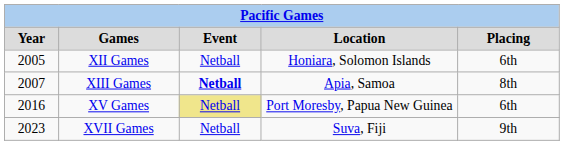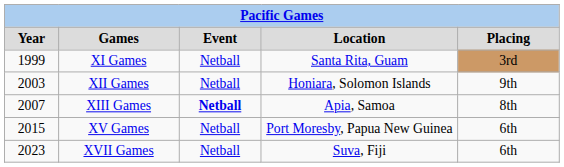+ row: 1999 | XI Games | Netball | Santa Rita, Guam | 3rd
XII Games | Year: 2005 -> 2003
XII Games | Placing: 6th -> 9th
XV Games | Year: 2016 -> 2015
XV Games | Event: khaki background -> no background
XVII Games | Placing: 9th -> 6th
